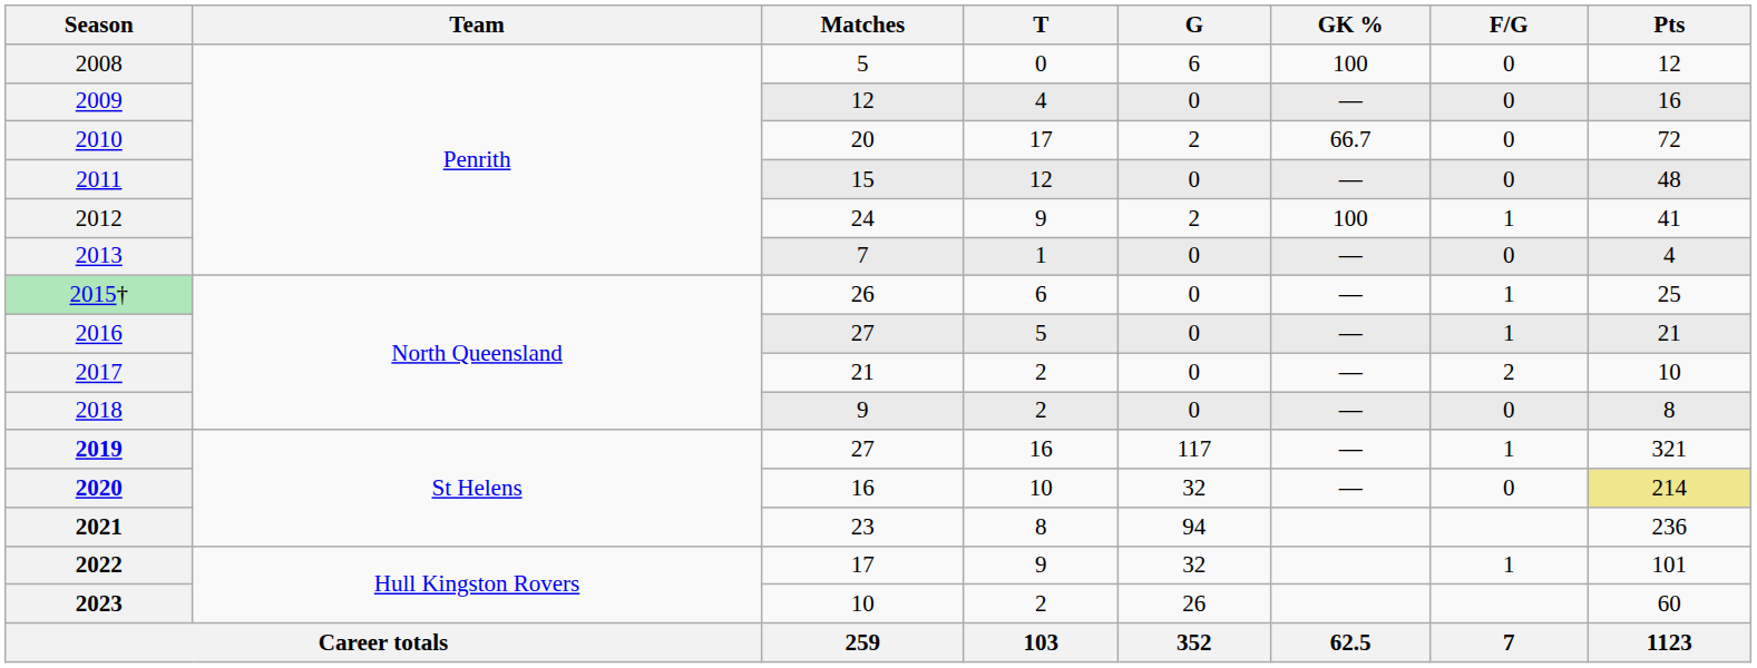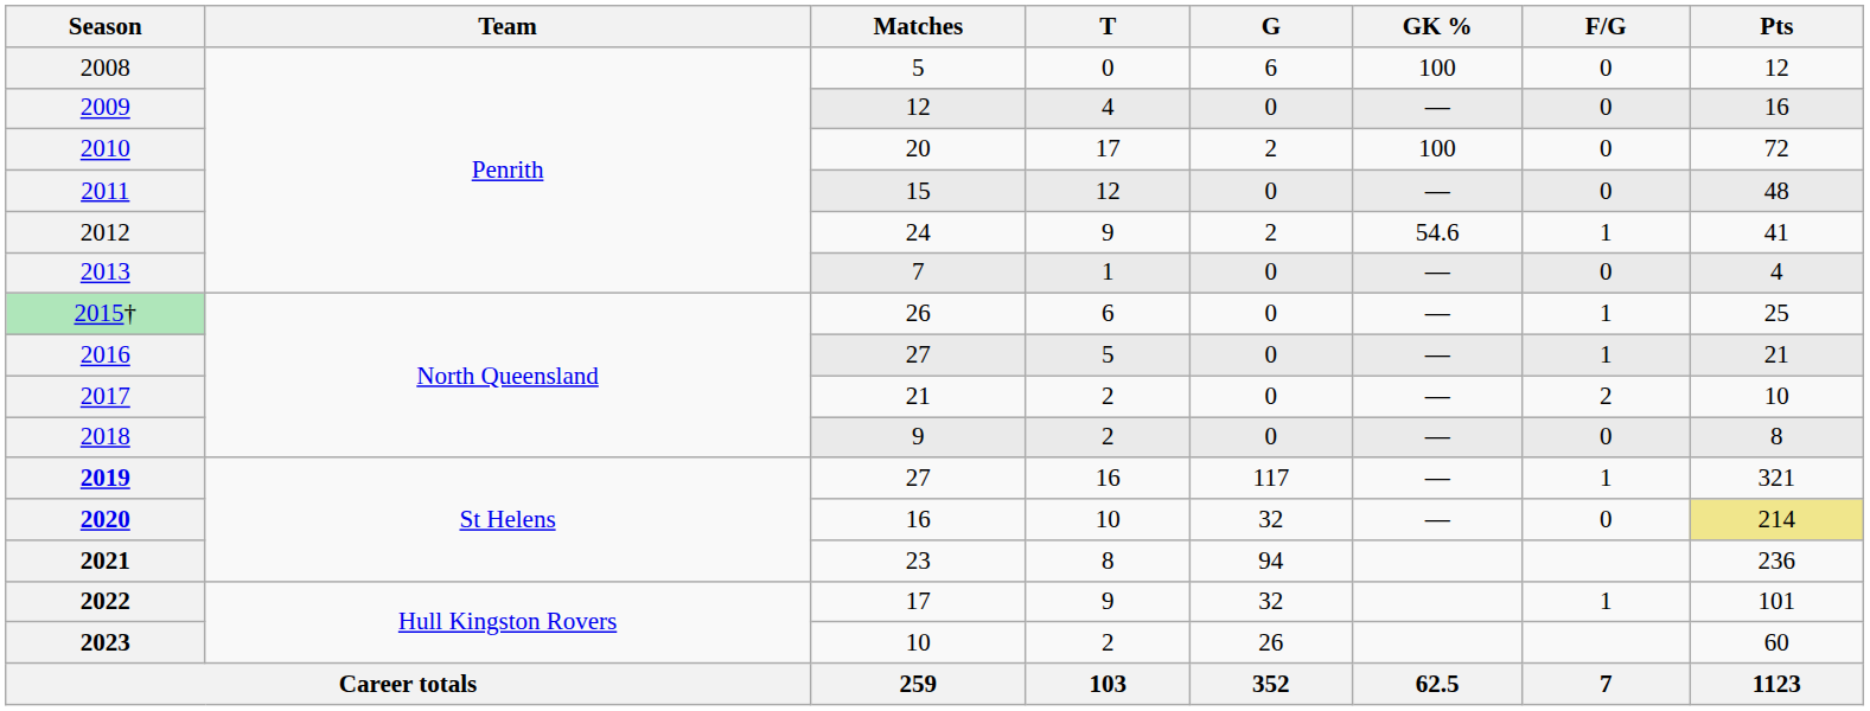2010 | GK %: 66.7 -> 100
2012 | GK %: 100 -> 54.6
